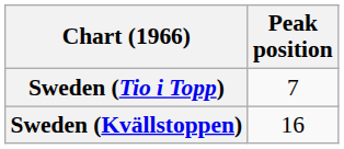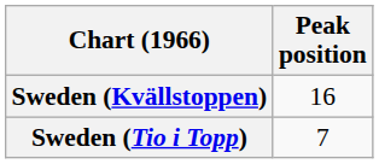rows swapped: Sweden (Kvällstoppen) <-> Sweden (Tio i Topp)
